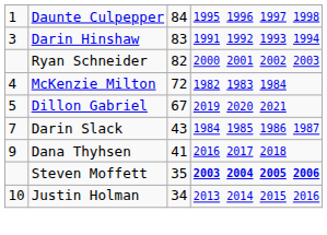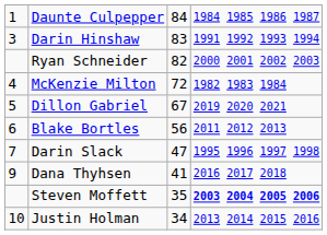Daunte Culpepper | column 4: 1995 1996 1997 1998 -> 1984 1985 1986 1987
+ row: 6 | Blake Bortles | 56 | 2011 2012 2013
Darin Slack | column 3: 43 -> 47
Darin Slack | column 4: 1984 1985 1986 1987 -> 1995 1996 1997 1998
